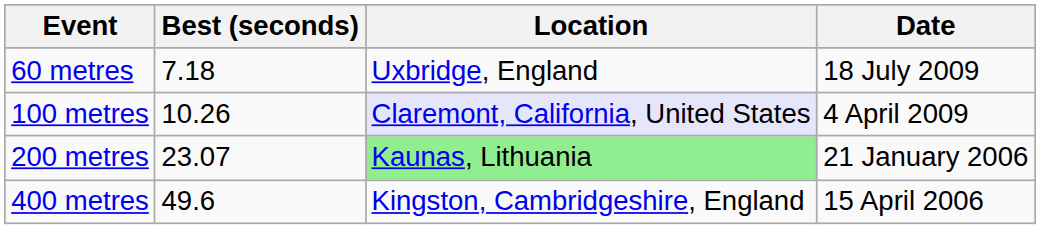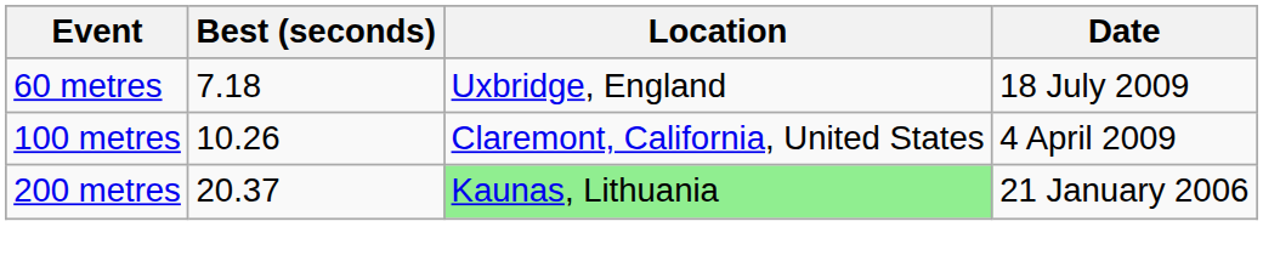100 metres | Location: lavender background -> no background
200 metres | Best (seconds): 23.07 -> 20.37
- row: 400 metres | 49.6 | Kingston, Cambridgeshire, England | 15 April 2006
